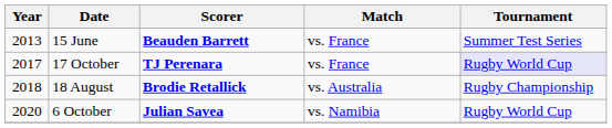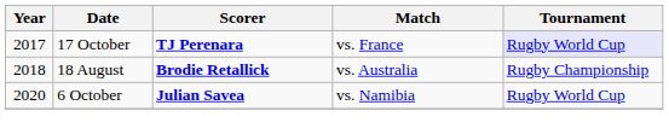- row: 2013 | 15 June | Beauden Barrett | vs. France | Summer Test Series
